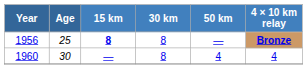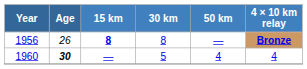1956 | Age: 25 -> 26
1960 | Age: normal -> bold
1960 | 30 km: 8 -> 5
